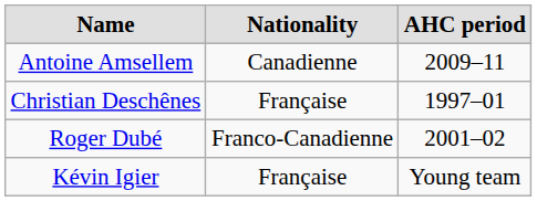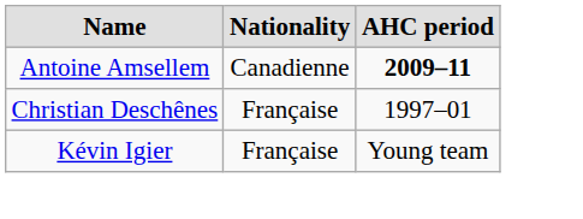Antoine Amsellem | AHC period: normal -> bold
- row: Roger Dubé | Franco-Canadienne | 2001–02
